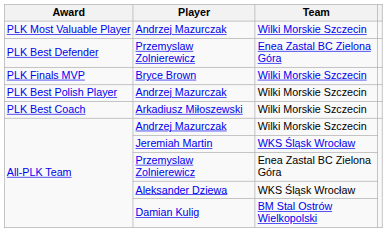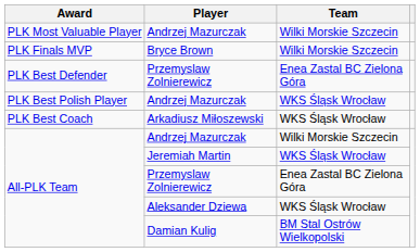rows swapped: Bryce Brown <-> PLK Best Defender / Przemyslaw Zolnierewicz
PLK Best Polish Player / Andrzej Mazurczak | Team: Wilki Morskie Szczecin -> WKS Śląsk Wrocław
Arkadiusz Miłoszewski | Team: Wilki Morskie Szczecin -> WKS Śląsk Wrocław
